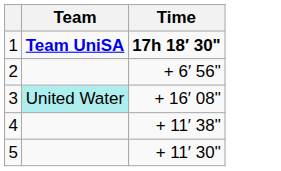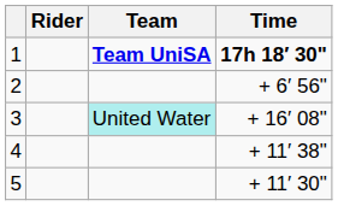+ column: Rider
